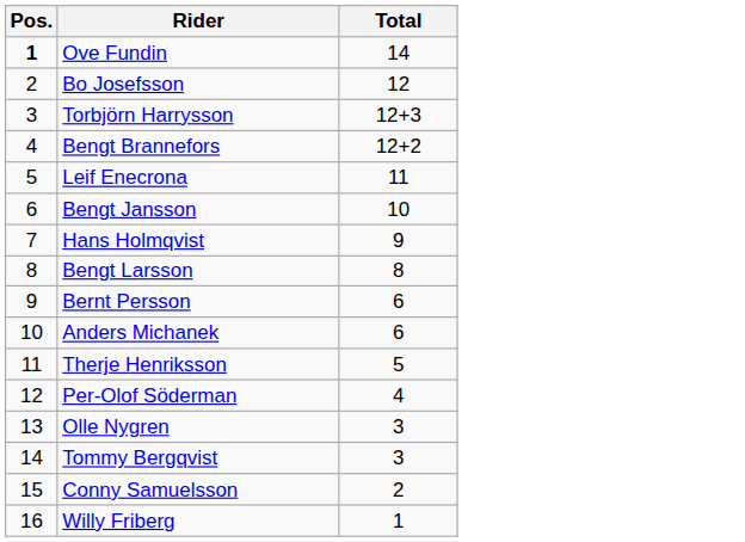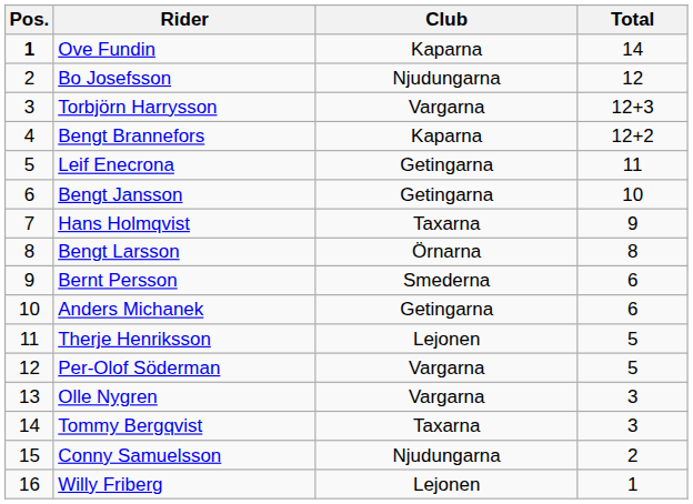+ column: Club | Kaparna | Njudungarna | Vargarna | Kaparna | Getingarna | Getingarna | Taxarna | Örnarna | Smederna | Getingarna | Lejonen | Vargarna | Vargarna | Taxarna | Njudungarna | Lejonen
Per-Olof Söderman | Total: 4 -> 5
